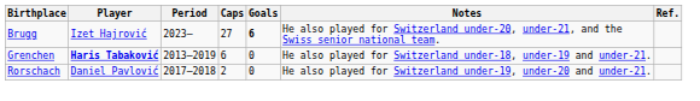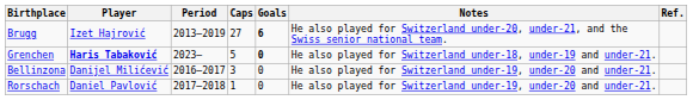Brugg | Period: 2023– -> 2013–2019
Grenchen | Period: 2013–2019 -> 2023–
Grenchen | Caps: 6 -> 5
Grenchen | Goals: normal -> bold
+ row: Bellinzona | Danijel Milićević | 2016–2017 | 3 | 0 | He also played for Switzerland under-19, under-20 and under-21.
Rorschach | Caps: 2 -> 1
